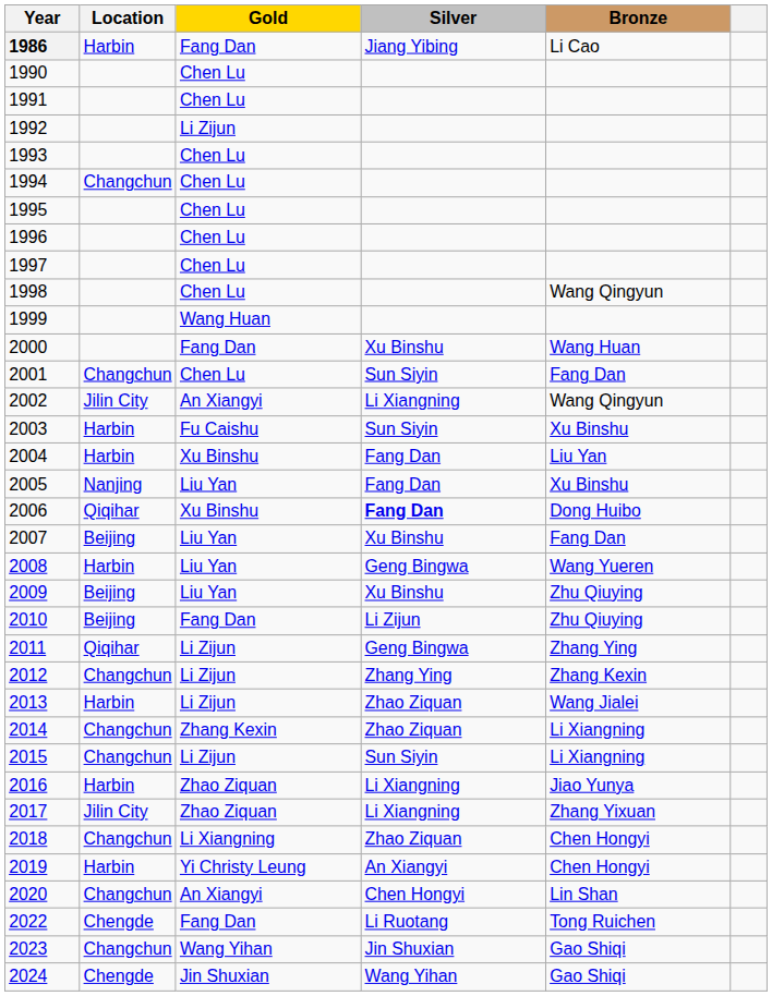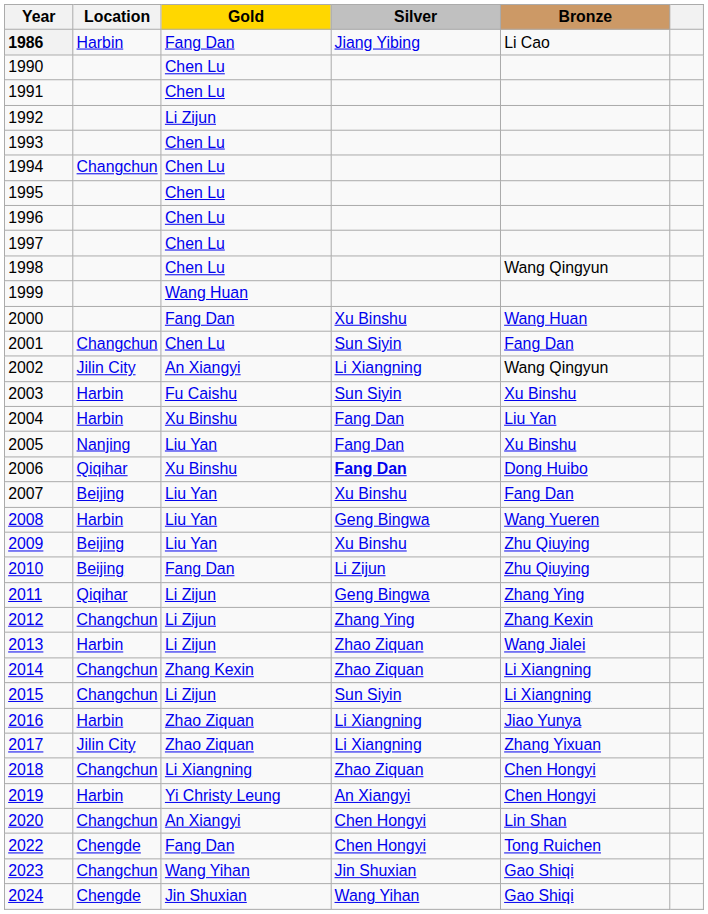2022 | Silver: Li Ruotang -> Chen Hongyi
